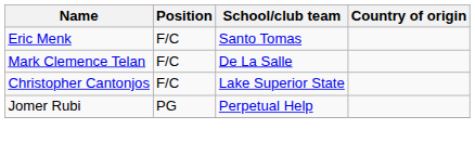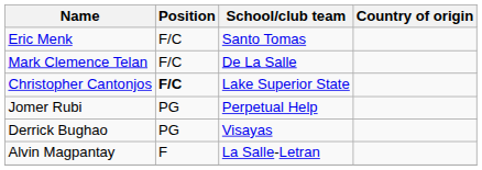Christopher Cantonjos | Position: normal -> bold
+ row: Derrick Bughao | PG | Visayas
+ row: Alvin Magpantay | F | La Salle-Letran
